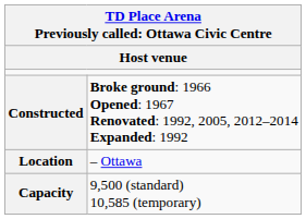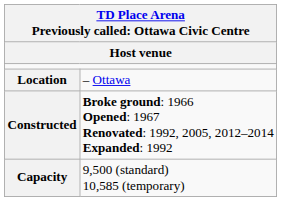rows swapped: Location <-> Constructed
